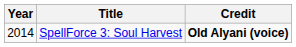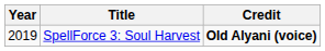SpellForce 3: Soul Harvest | Year: 2014 -> 2019
